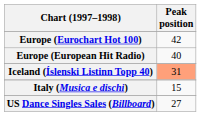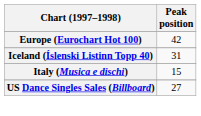- row: Europe (European Hit Radio) | 40
Iceland (Íslenski Listinn Topp 40) | Peak position: lightsalmon background -> no background
